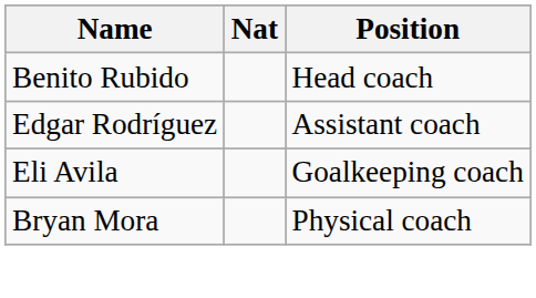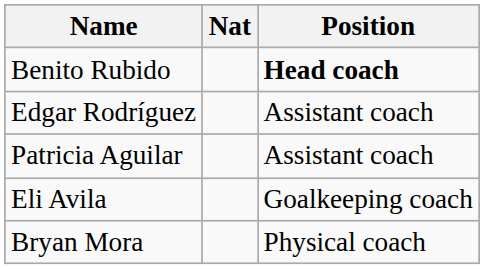Benito Rubido | Position: normal -> bold
+ row: Patricia Aguilar | Assistant coach
